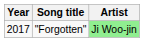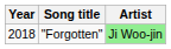"Forgotten" | Year: 2017 -> 2018
